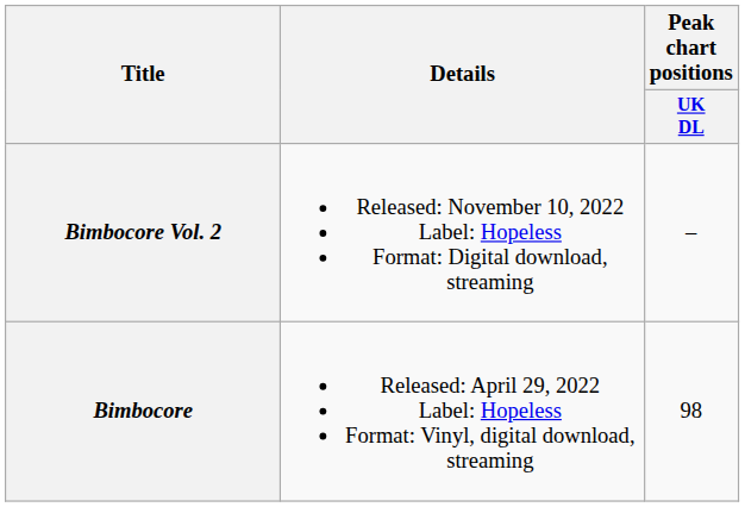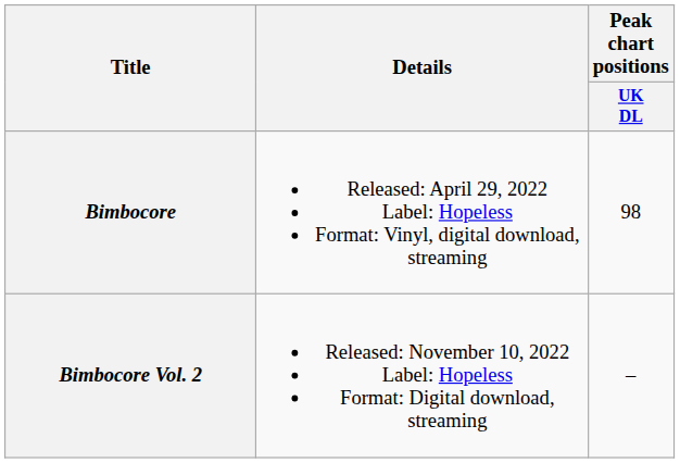rows swapped: Bimbocore <-> Bimbocore Vol. 2
